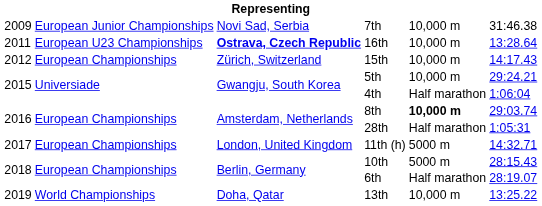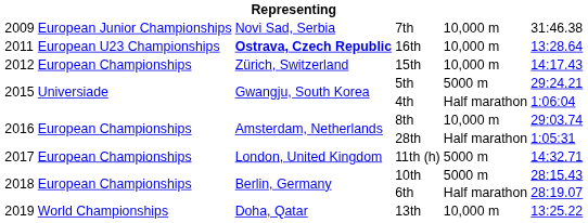5th | column 5: 10,000 m -> 5000 m
8th | column 5: bold -> normal
